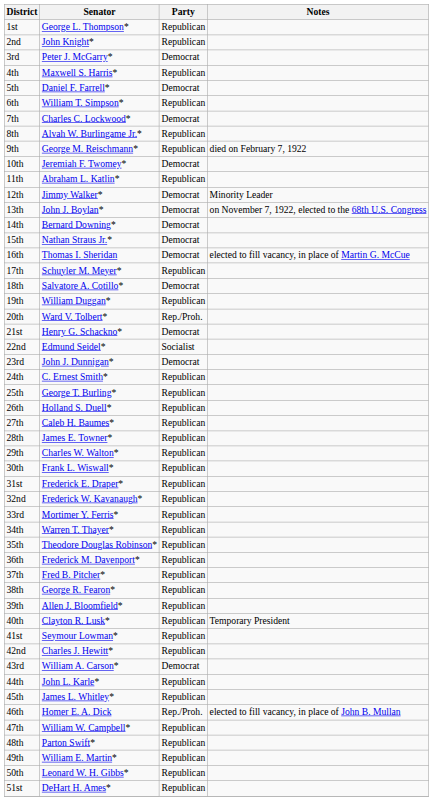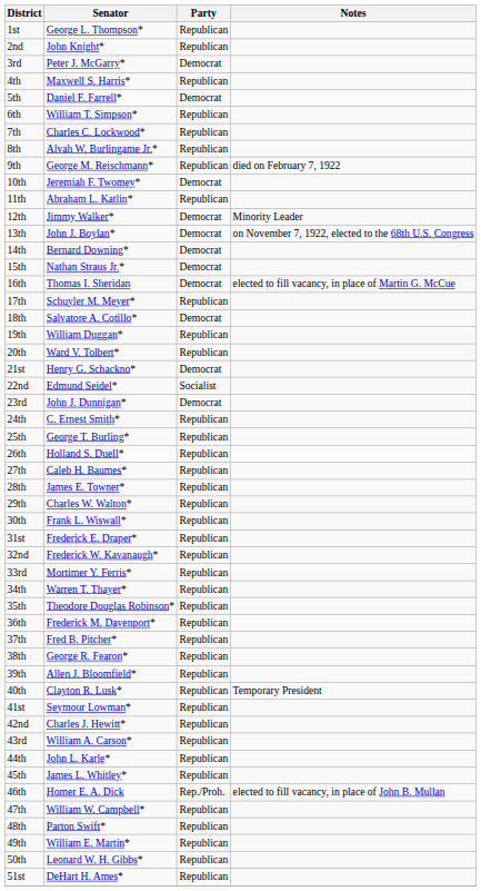7th | Party: Democrat -> Republican
20th | Party: Rep./Proh. -> Republican
43rd | Party: Democrat -> Republican
